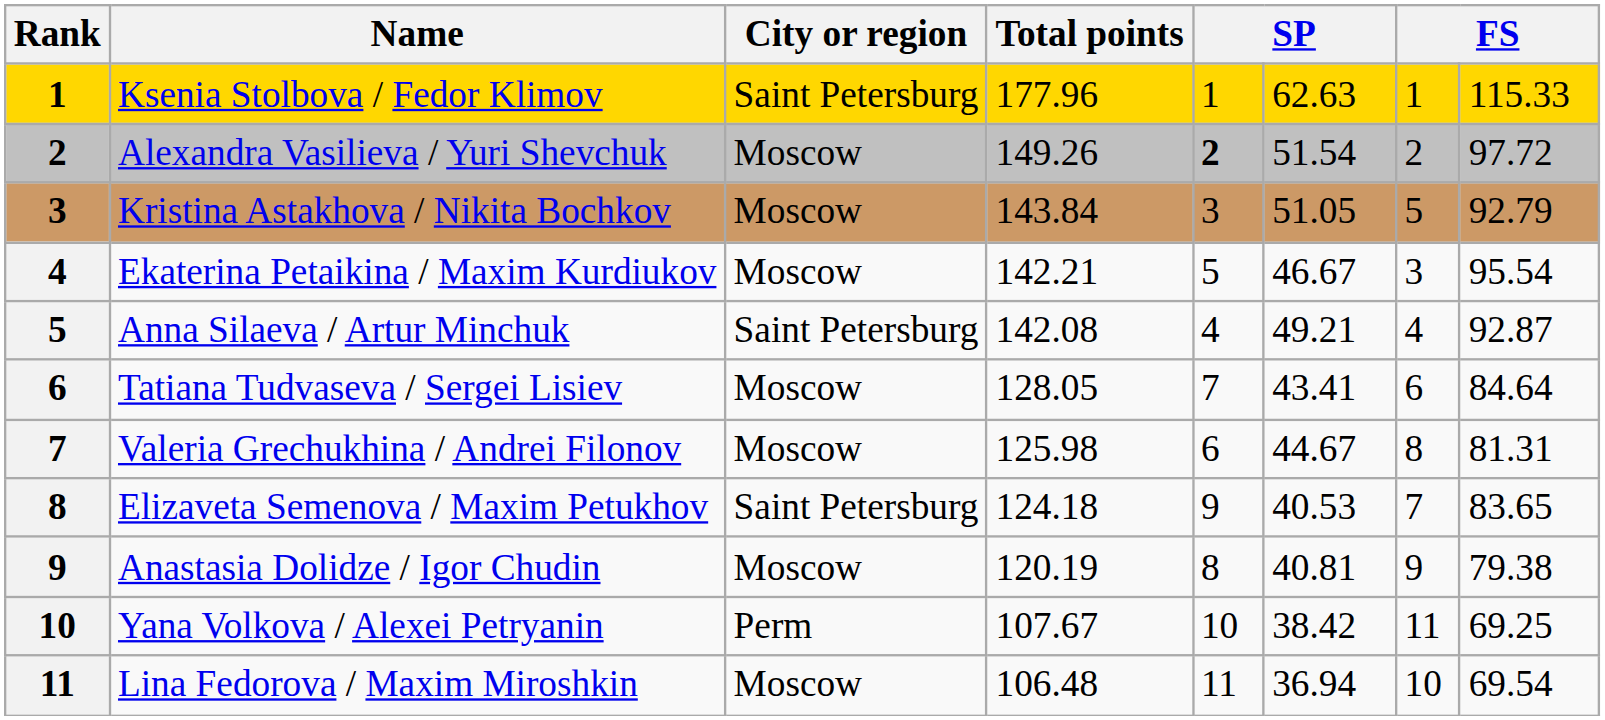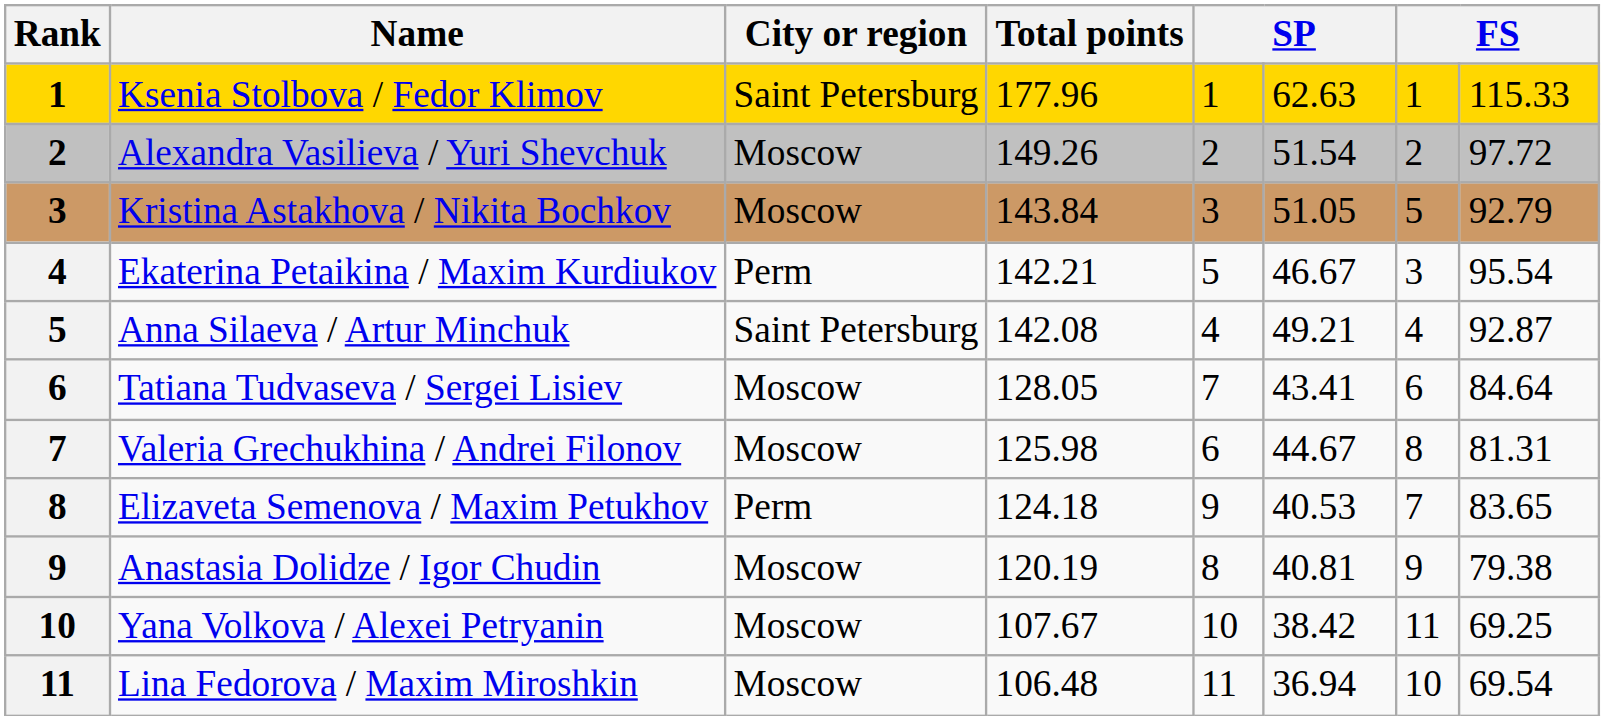Alexandra Vasilieva / Yuri Shevchuk | column 5: bold -> normal
Ekaterina Petaikina / Maxim Kurdiukov | City or region: Moscow -> Perm
Elizaveta Semenova / Maxim Petukhov | City or region: Saint Petersburg -> Perm
Yana Volkova / Alexei Petryanin | City or region: Perm -> Moscow
